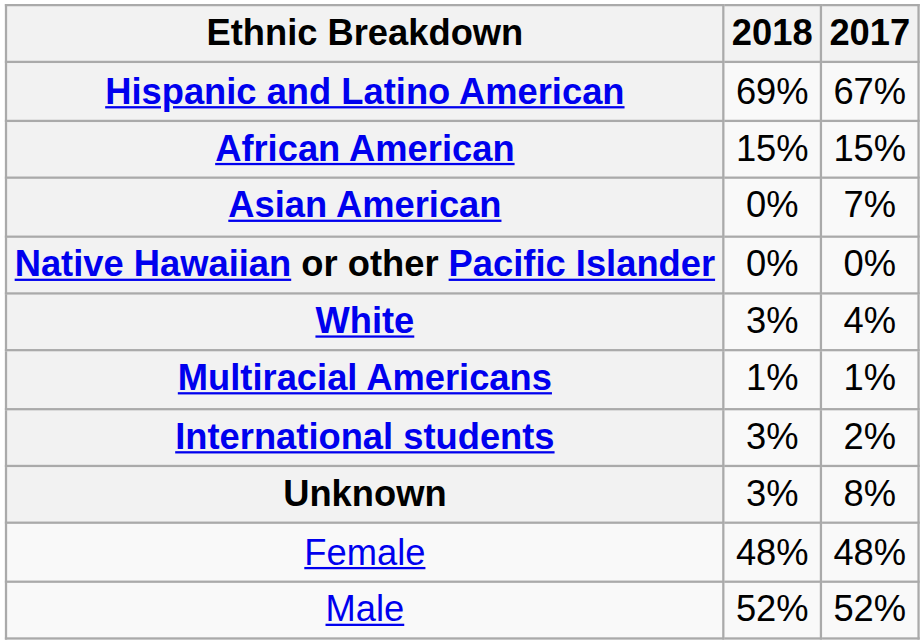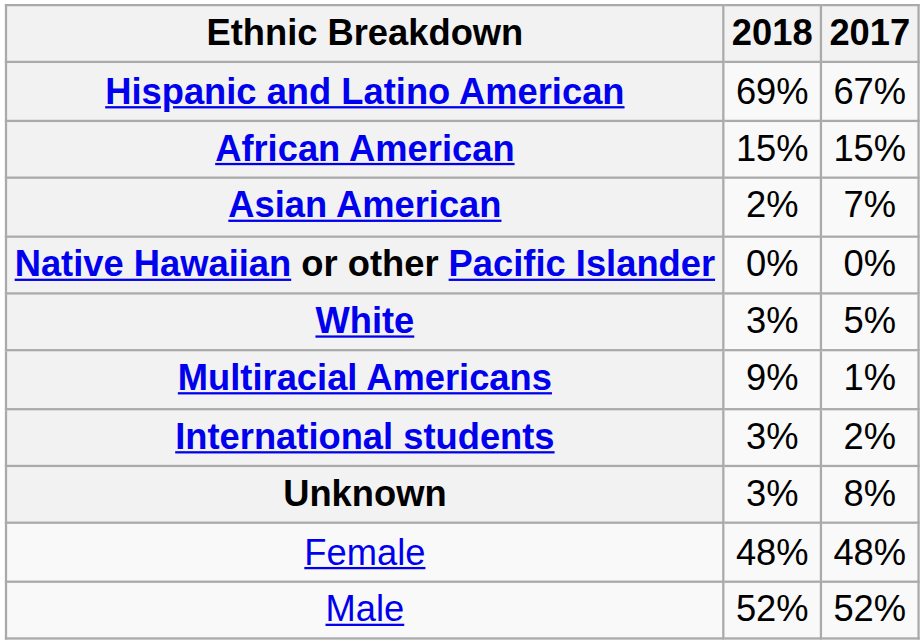Asian American | 2018: 0% -> 2%
White | 2017: 4% -> 5%
Multiracial Americans | 2018: 1% -> 9%
